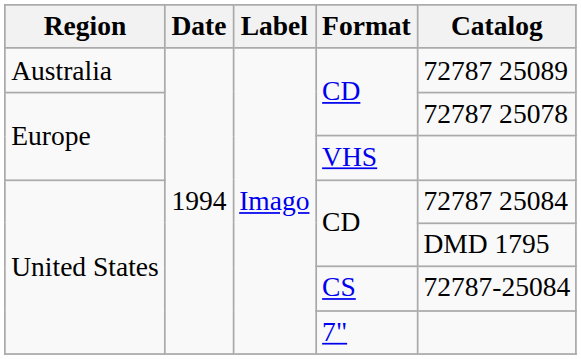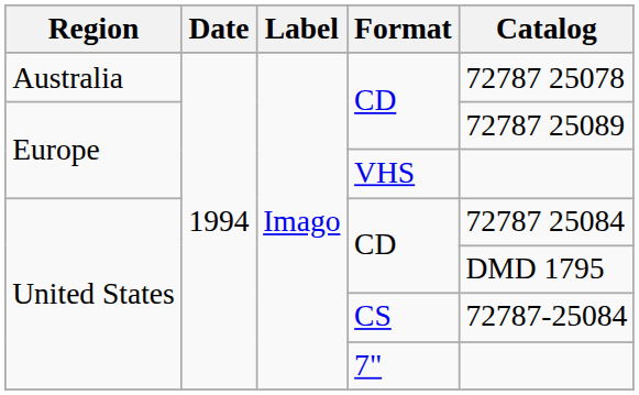Australia / CD | Catalog: 72787 25089 -> 72787 25078
Europe / CD | Catalog: 72787 25078 -> 72787 25089
